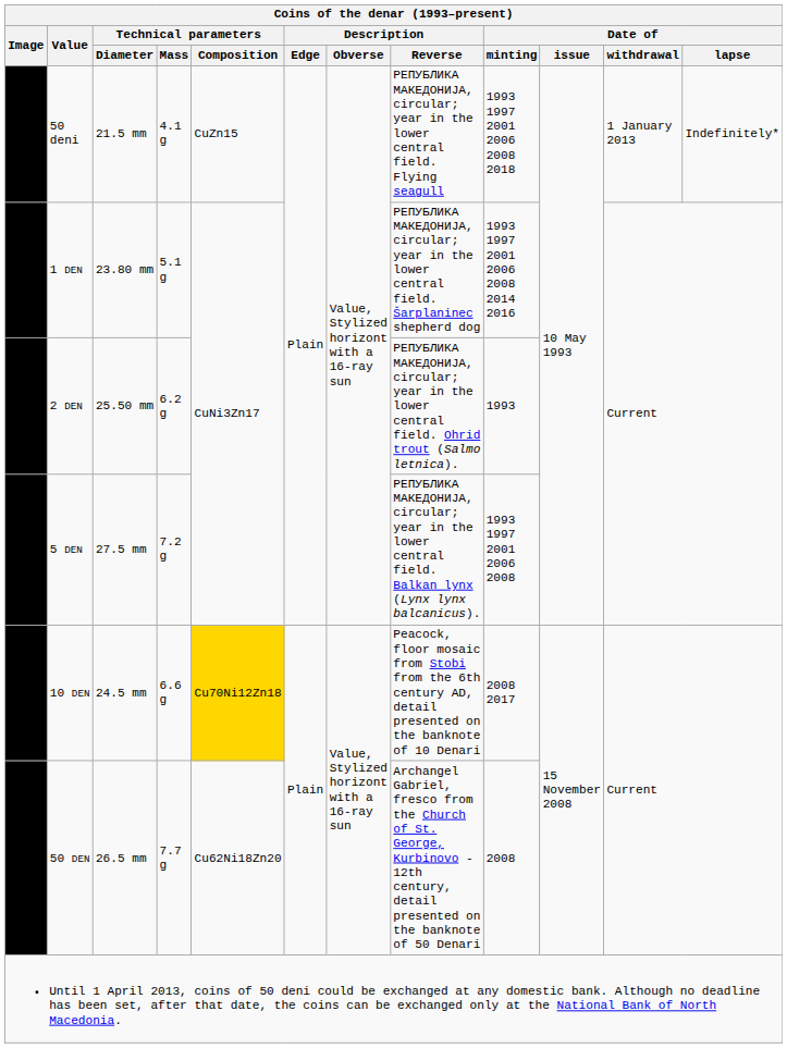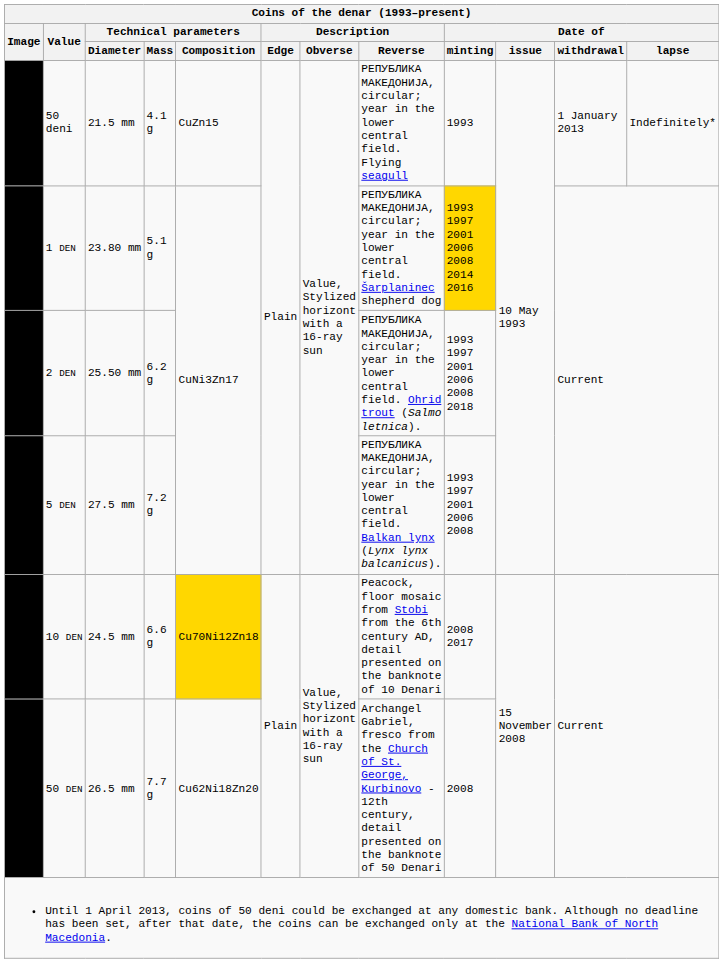50 deni | Coins of the denar (1993–present) / Date of / minting: 1993 1997 2001 2006 2008 2018 -> 1993
1 DEN | Coins of the denar (1993–present) / Date of / minting: no background -> gold background
2 DEN | Coins of the denar (1993–present) / Date of / minting: 1993 -> 1993 1997 2001 2006 2008 2018
